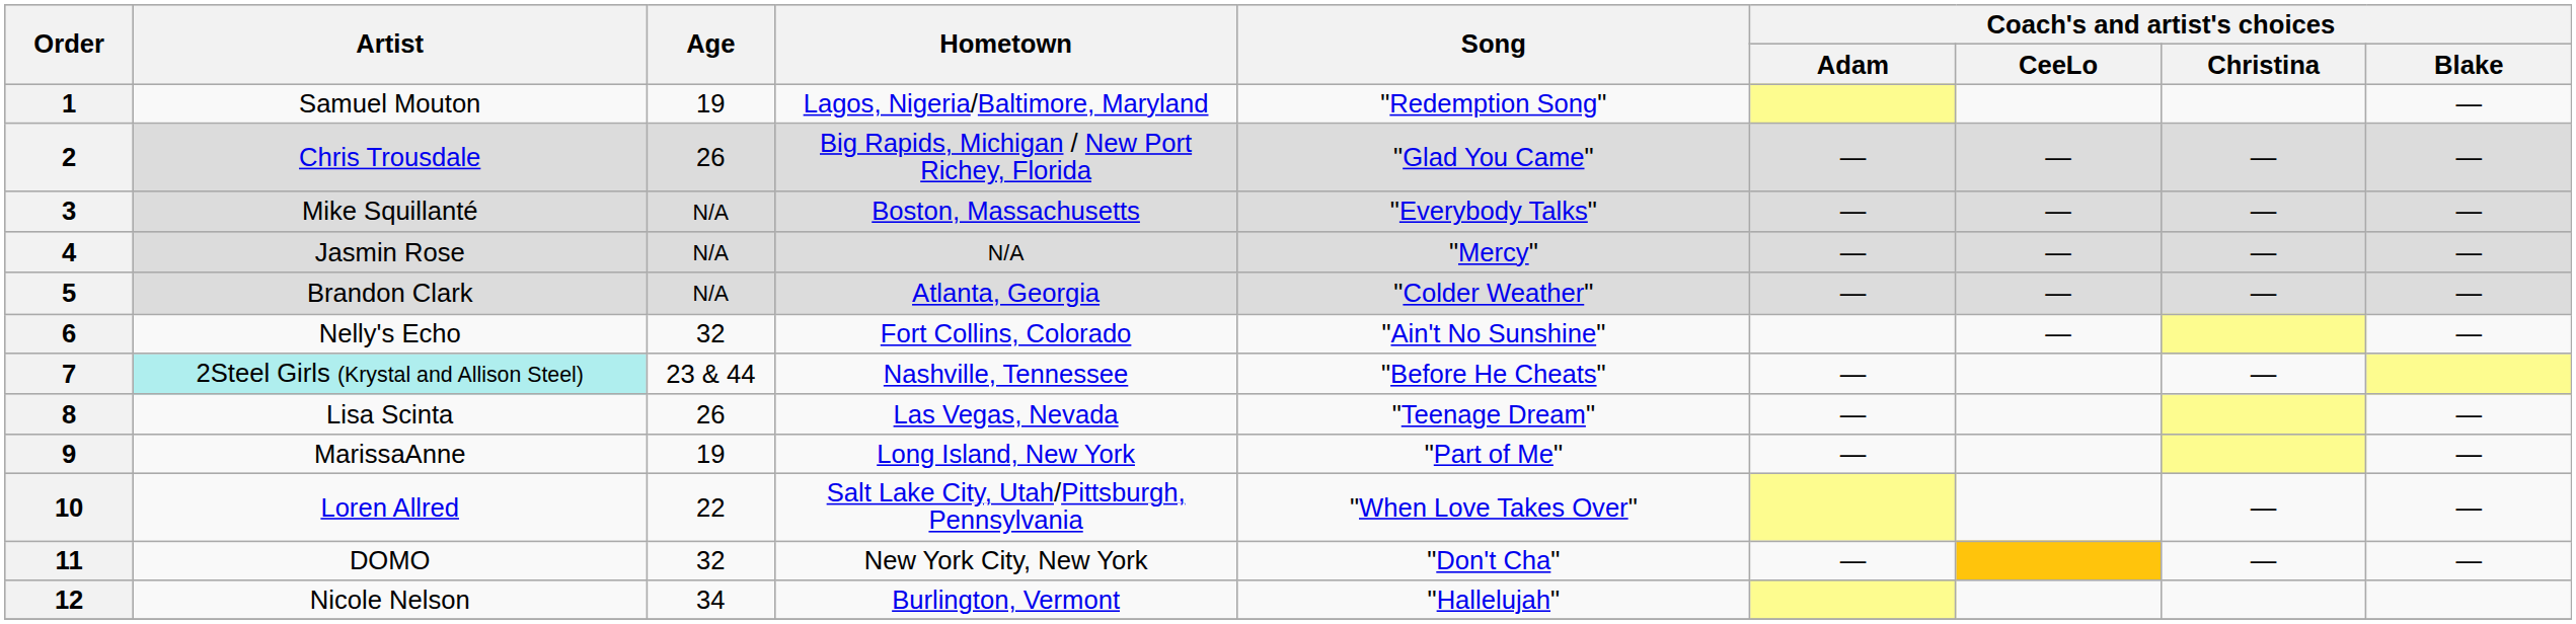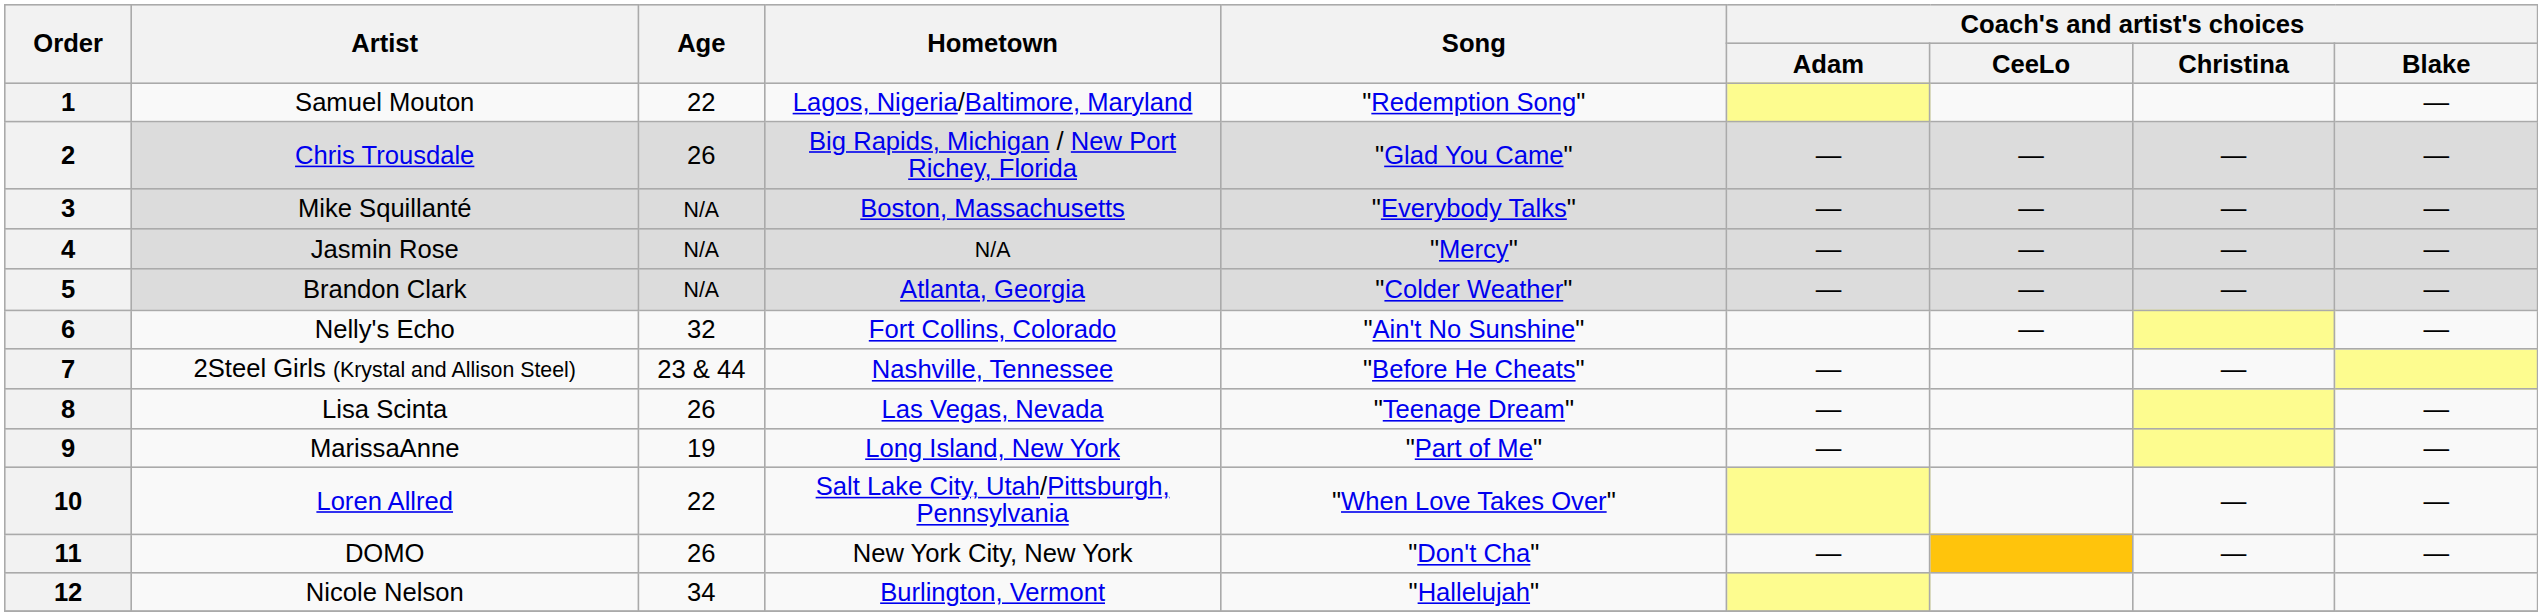1 | Age: 19 -> 22
7 | Artist: paleturquoise background -> no background
11 | Age: 32 -> 26
